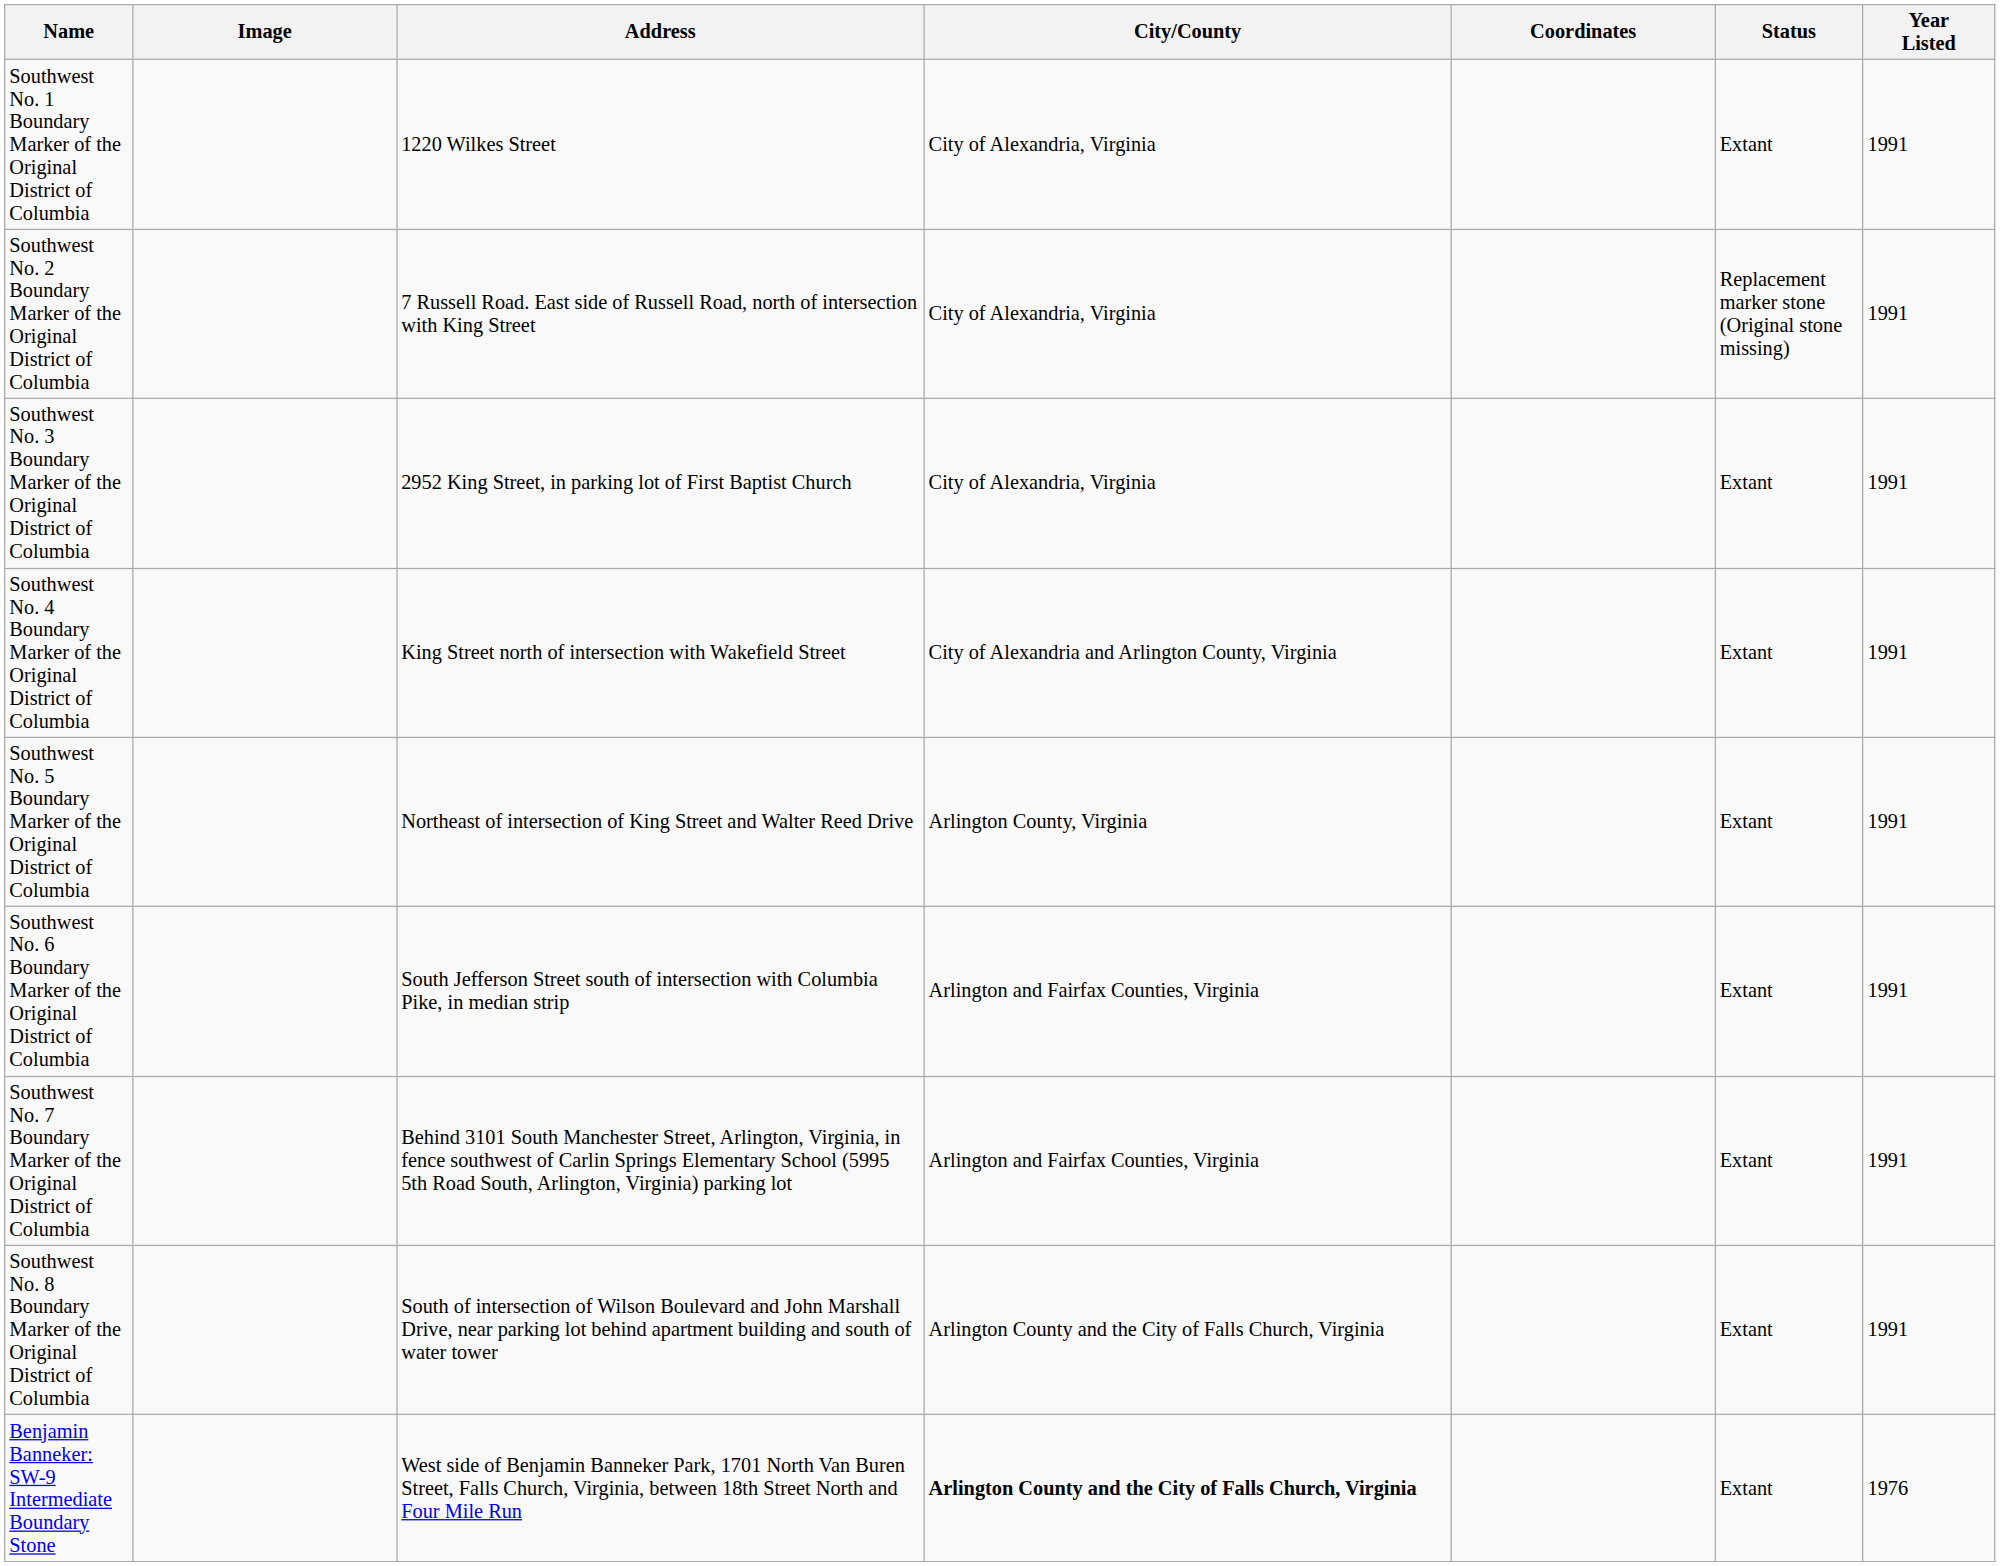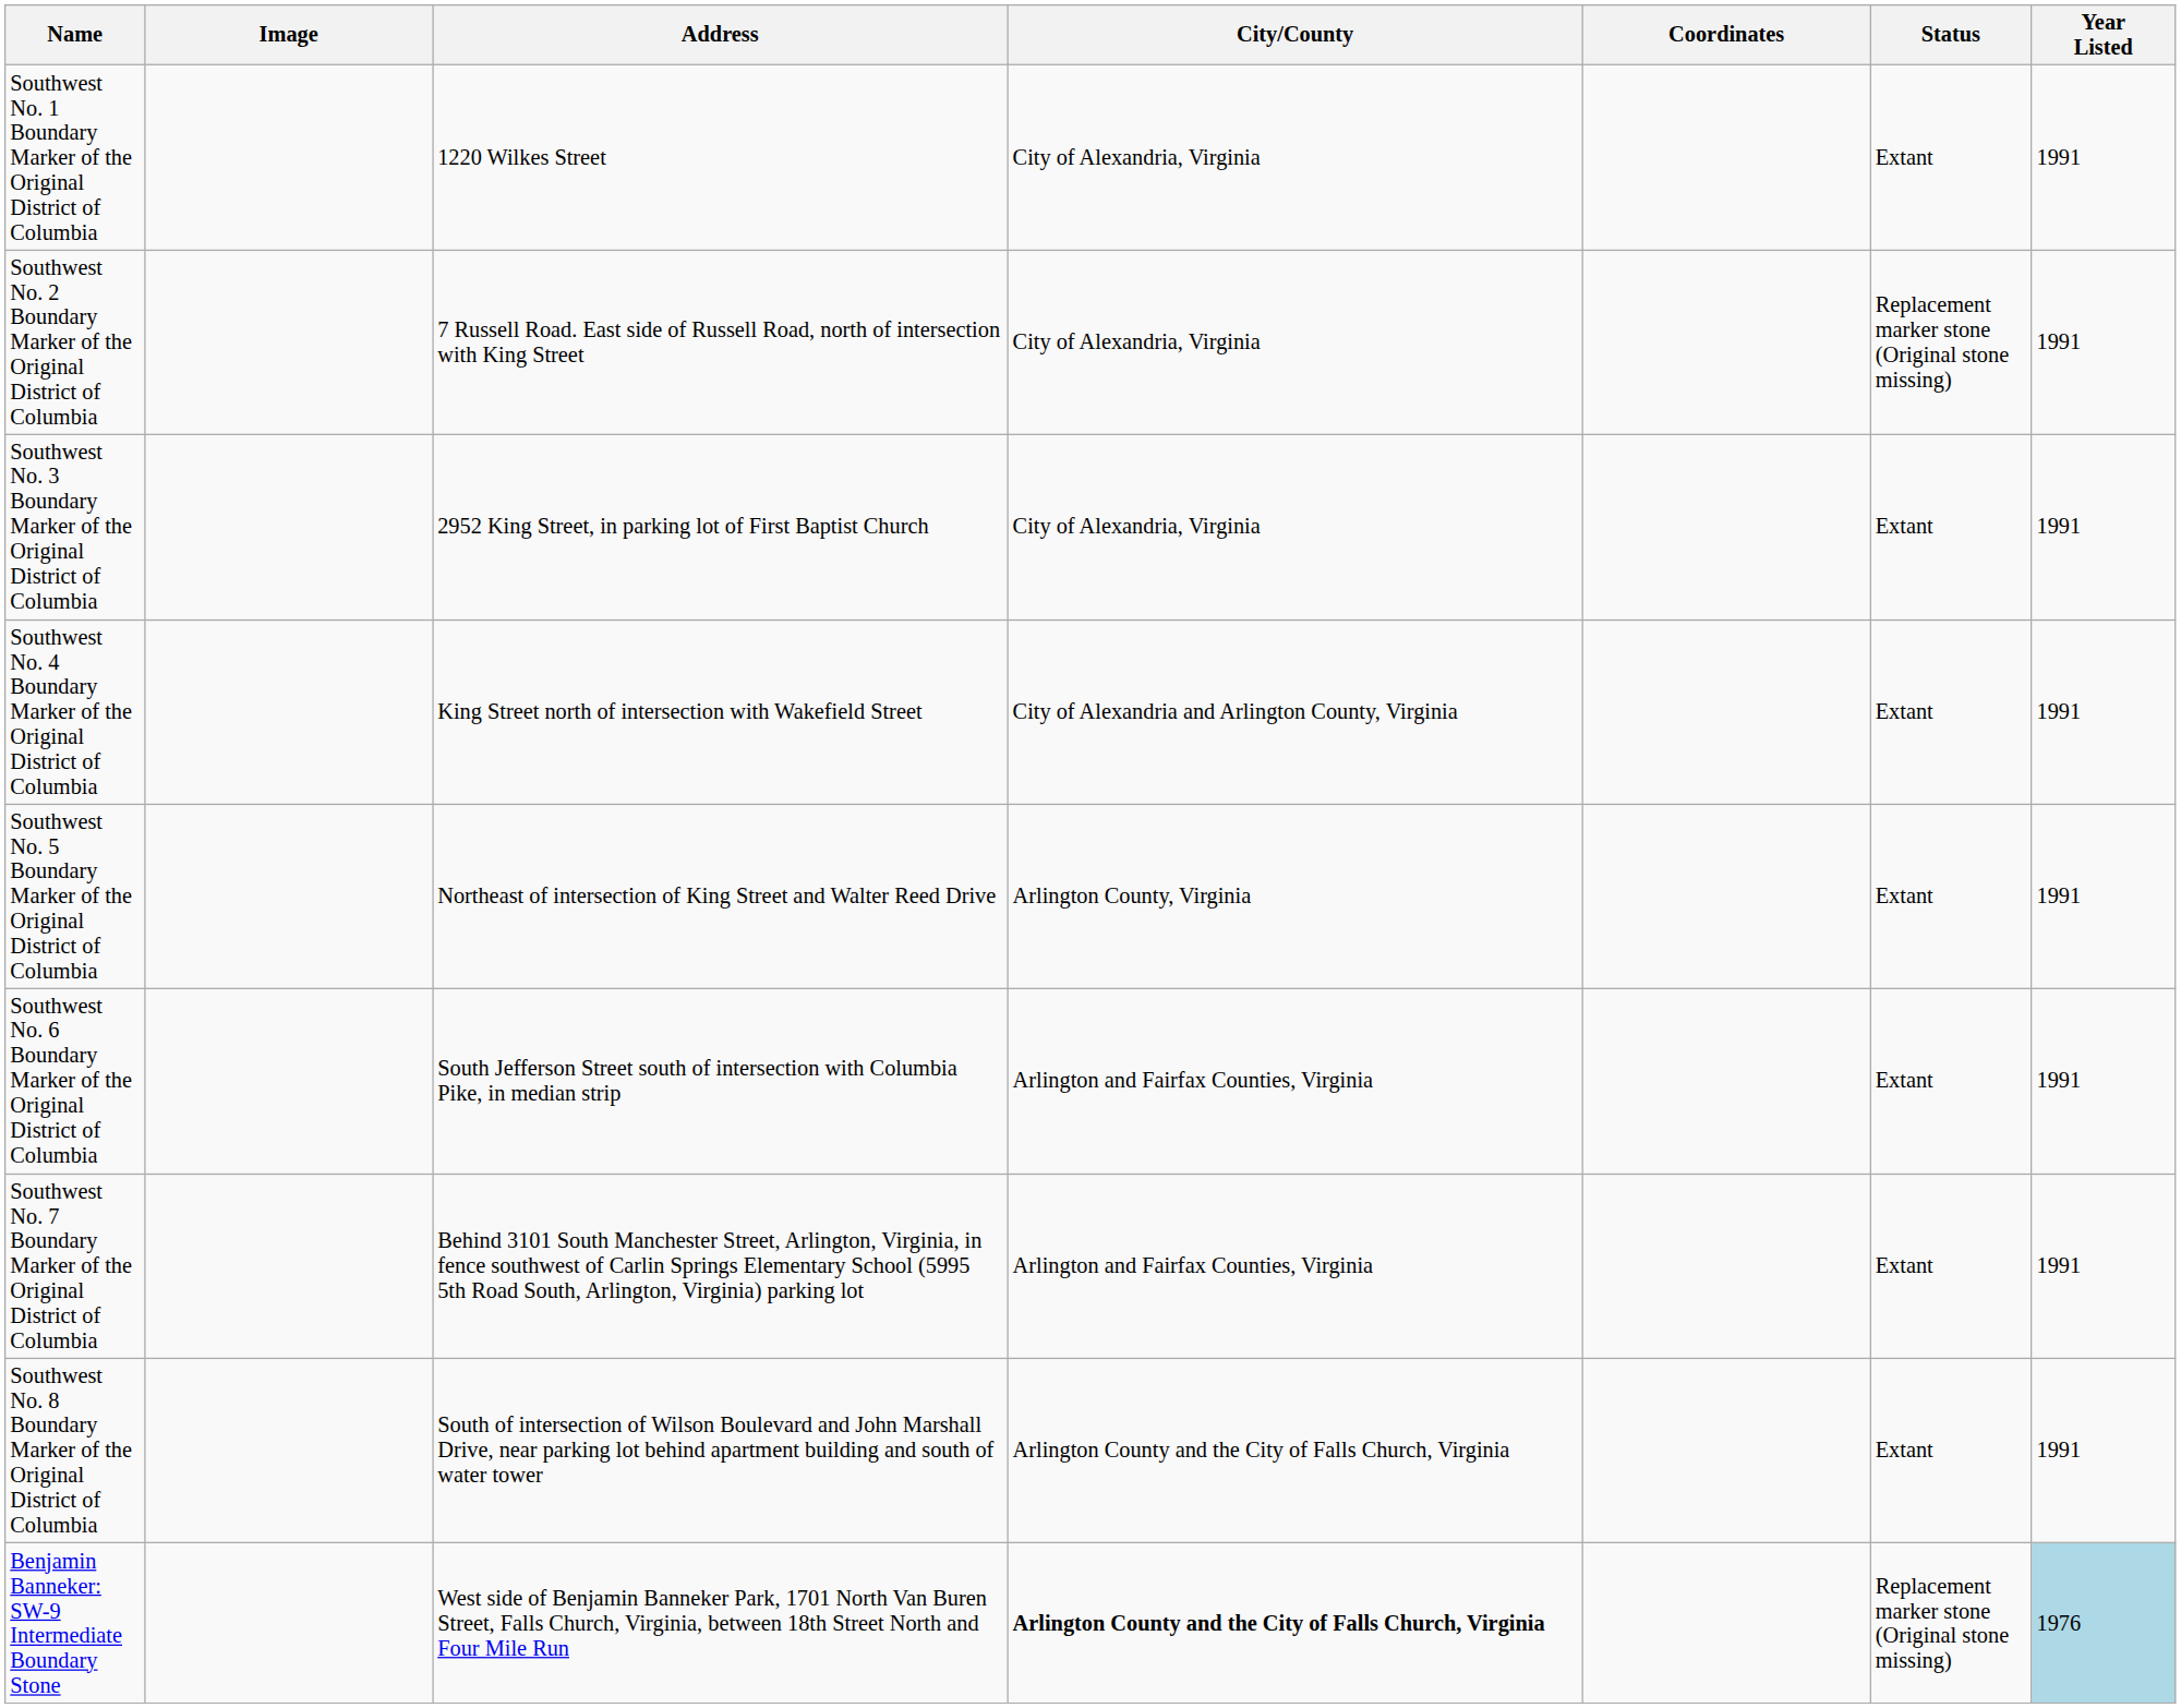Benjamin Banneker: SW-9 Intermediate Boundary Stone | Status: Extant -> Replacement marker stone (Original stone missing)
Benjamin Banneker: SW-9 Intermediate Boundary Stone | Year Listed: no background -> lightblue background
